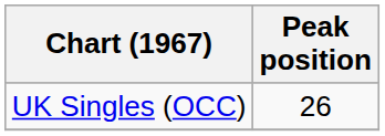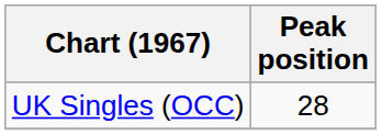UK Singles (OCC) | Peak position: 26 -> 28
